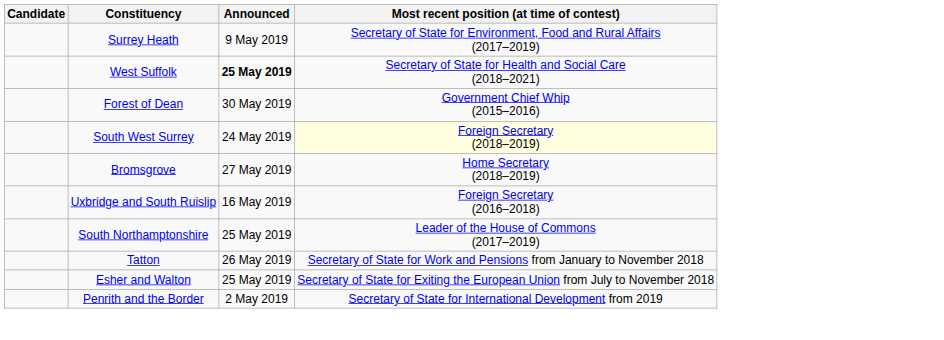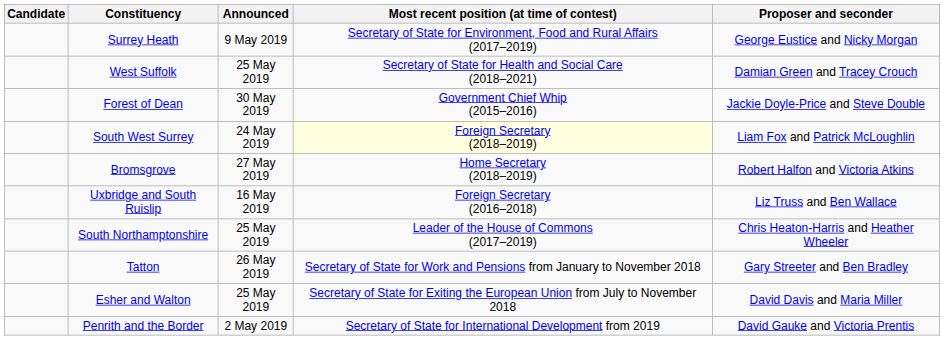+ column: Proposer and seconder | George Eustice and Nicky Morgan | Damian Green and Tracey Crouch | Jackie Doyle-Price and Steve Double | Liam Fox and Patrick McLoughlin | Robert Halfon and Victoria Atkins | Liz Truss and Ben Wallace | Chris Heaton-Harris and Heather Wheeler | Gary Streeter and Ben Bradley | David Davis and Maria Miller | David Gauke and Victoria Prentis
West Suffolk | Announced: bold -> normal
